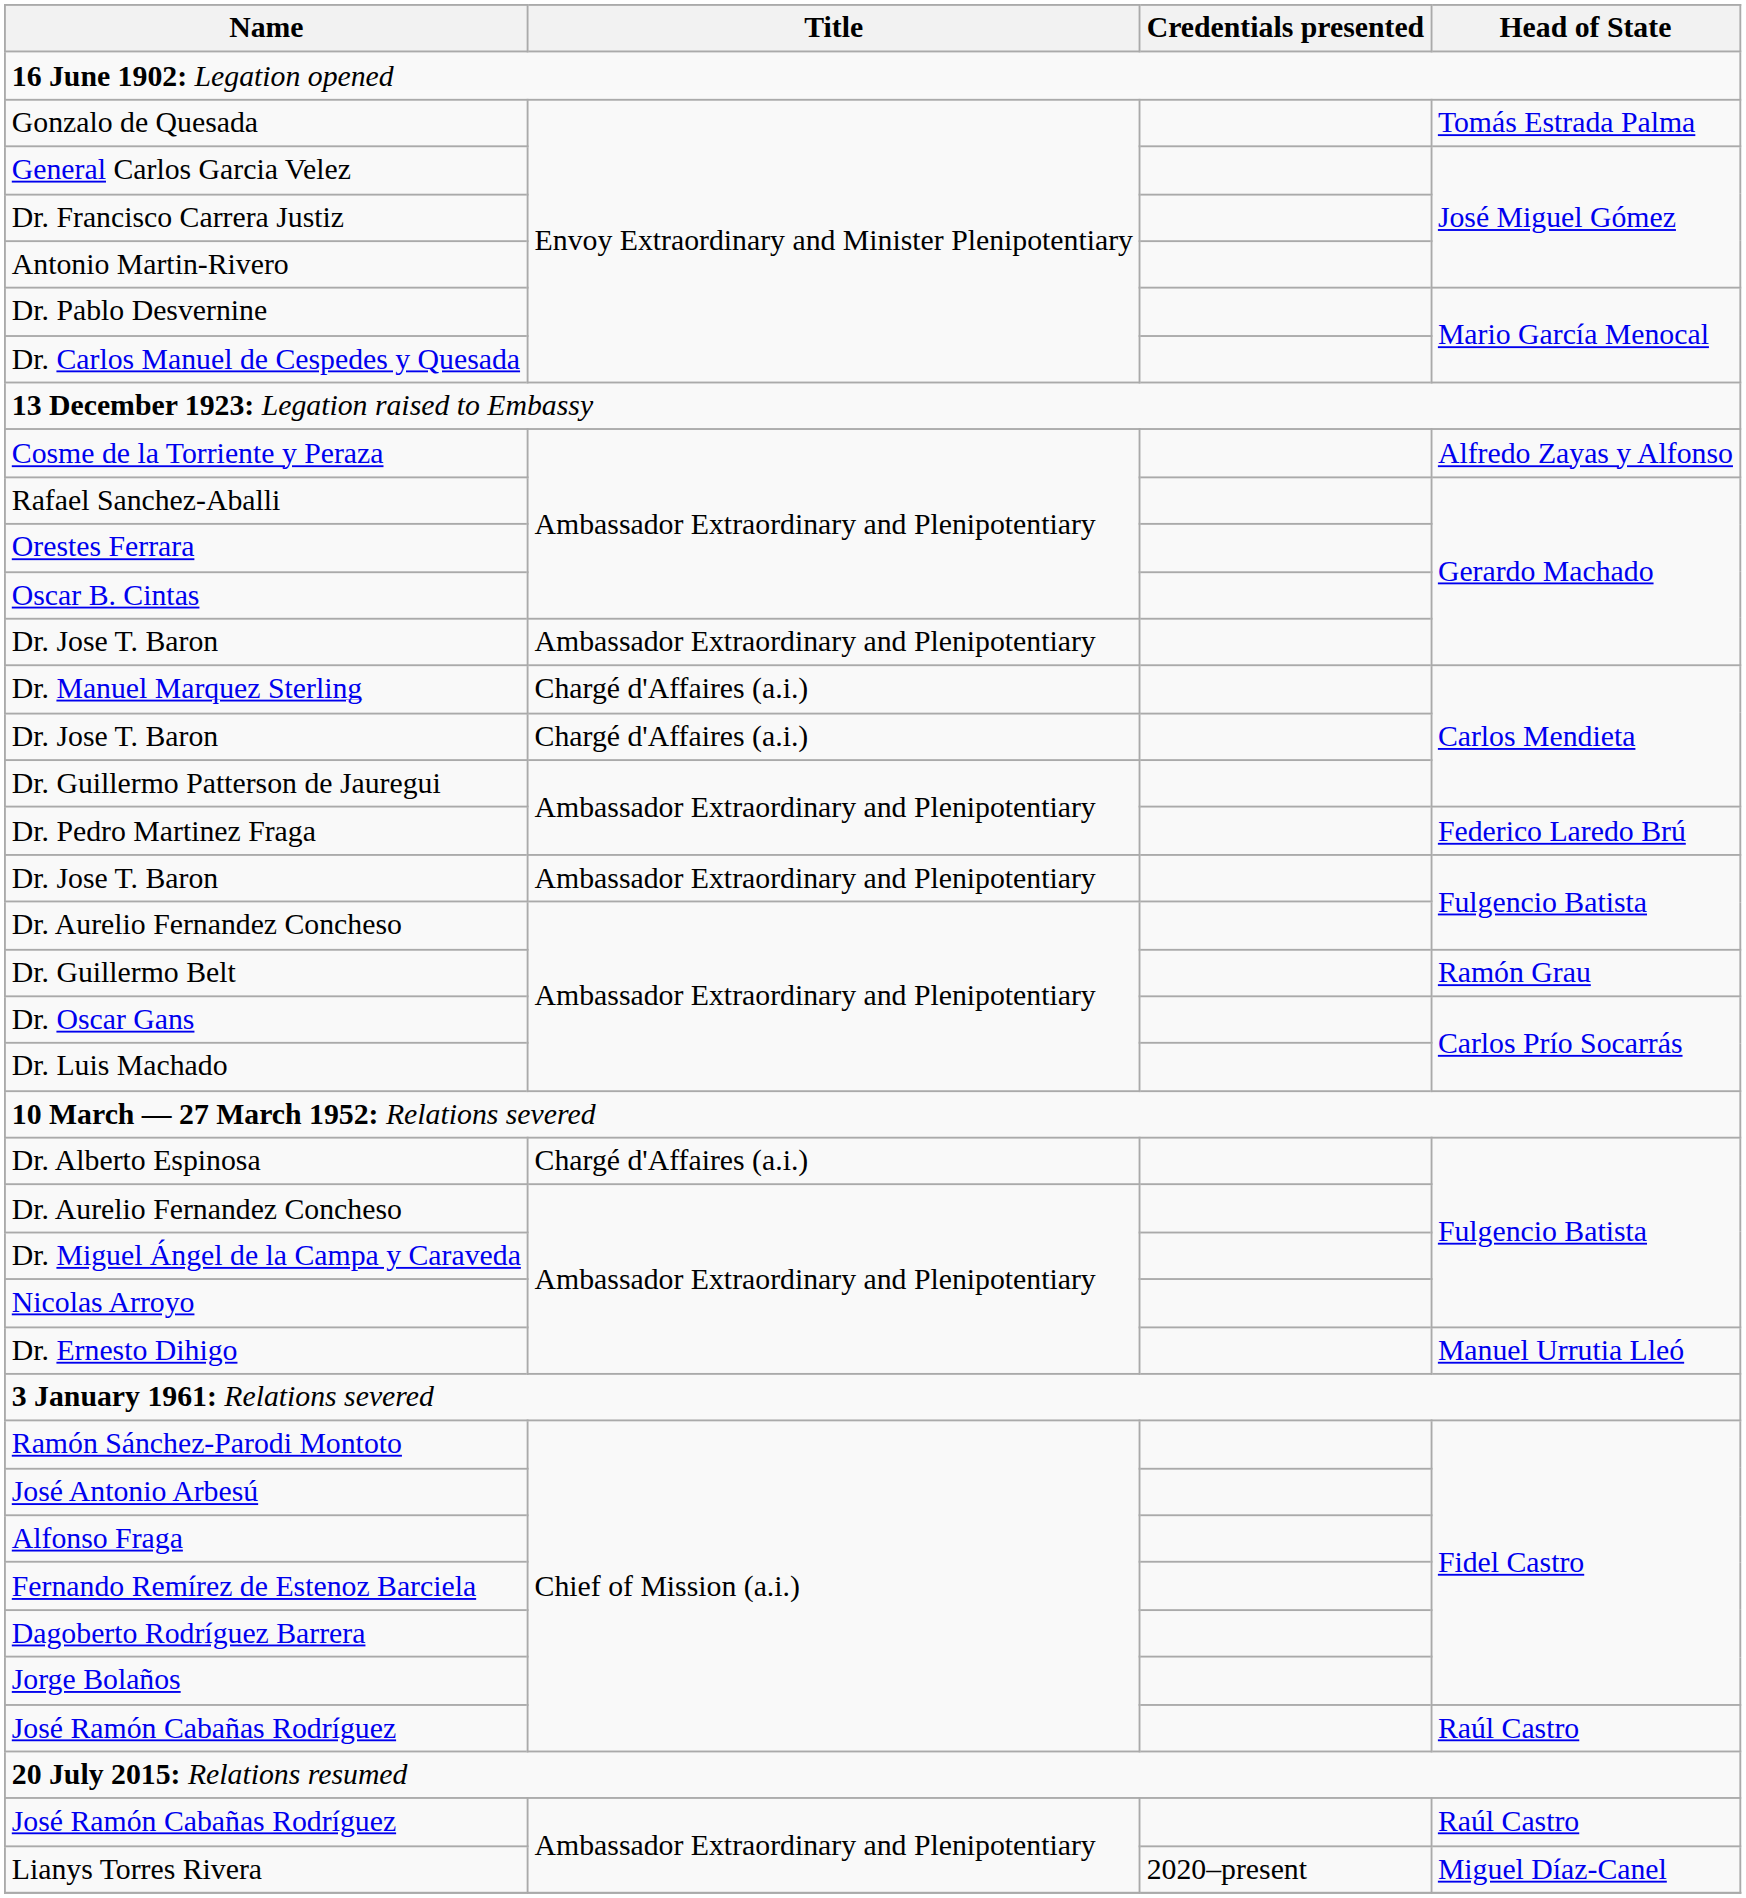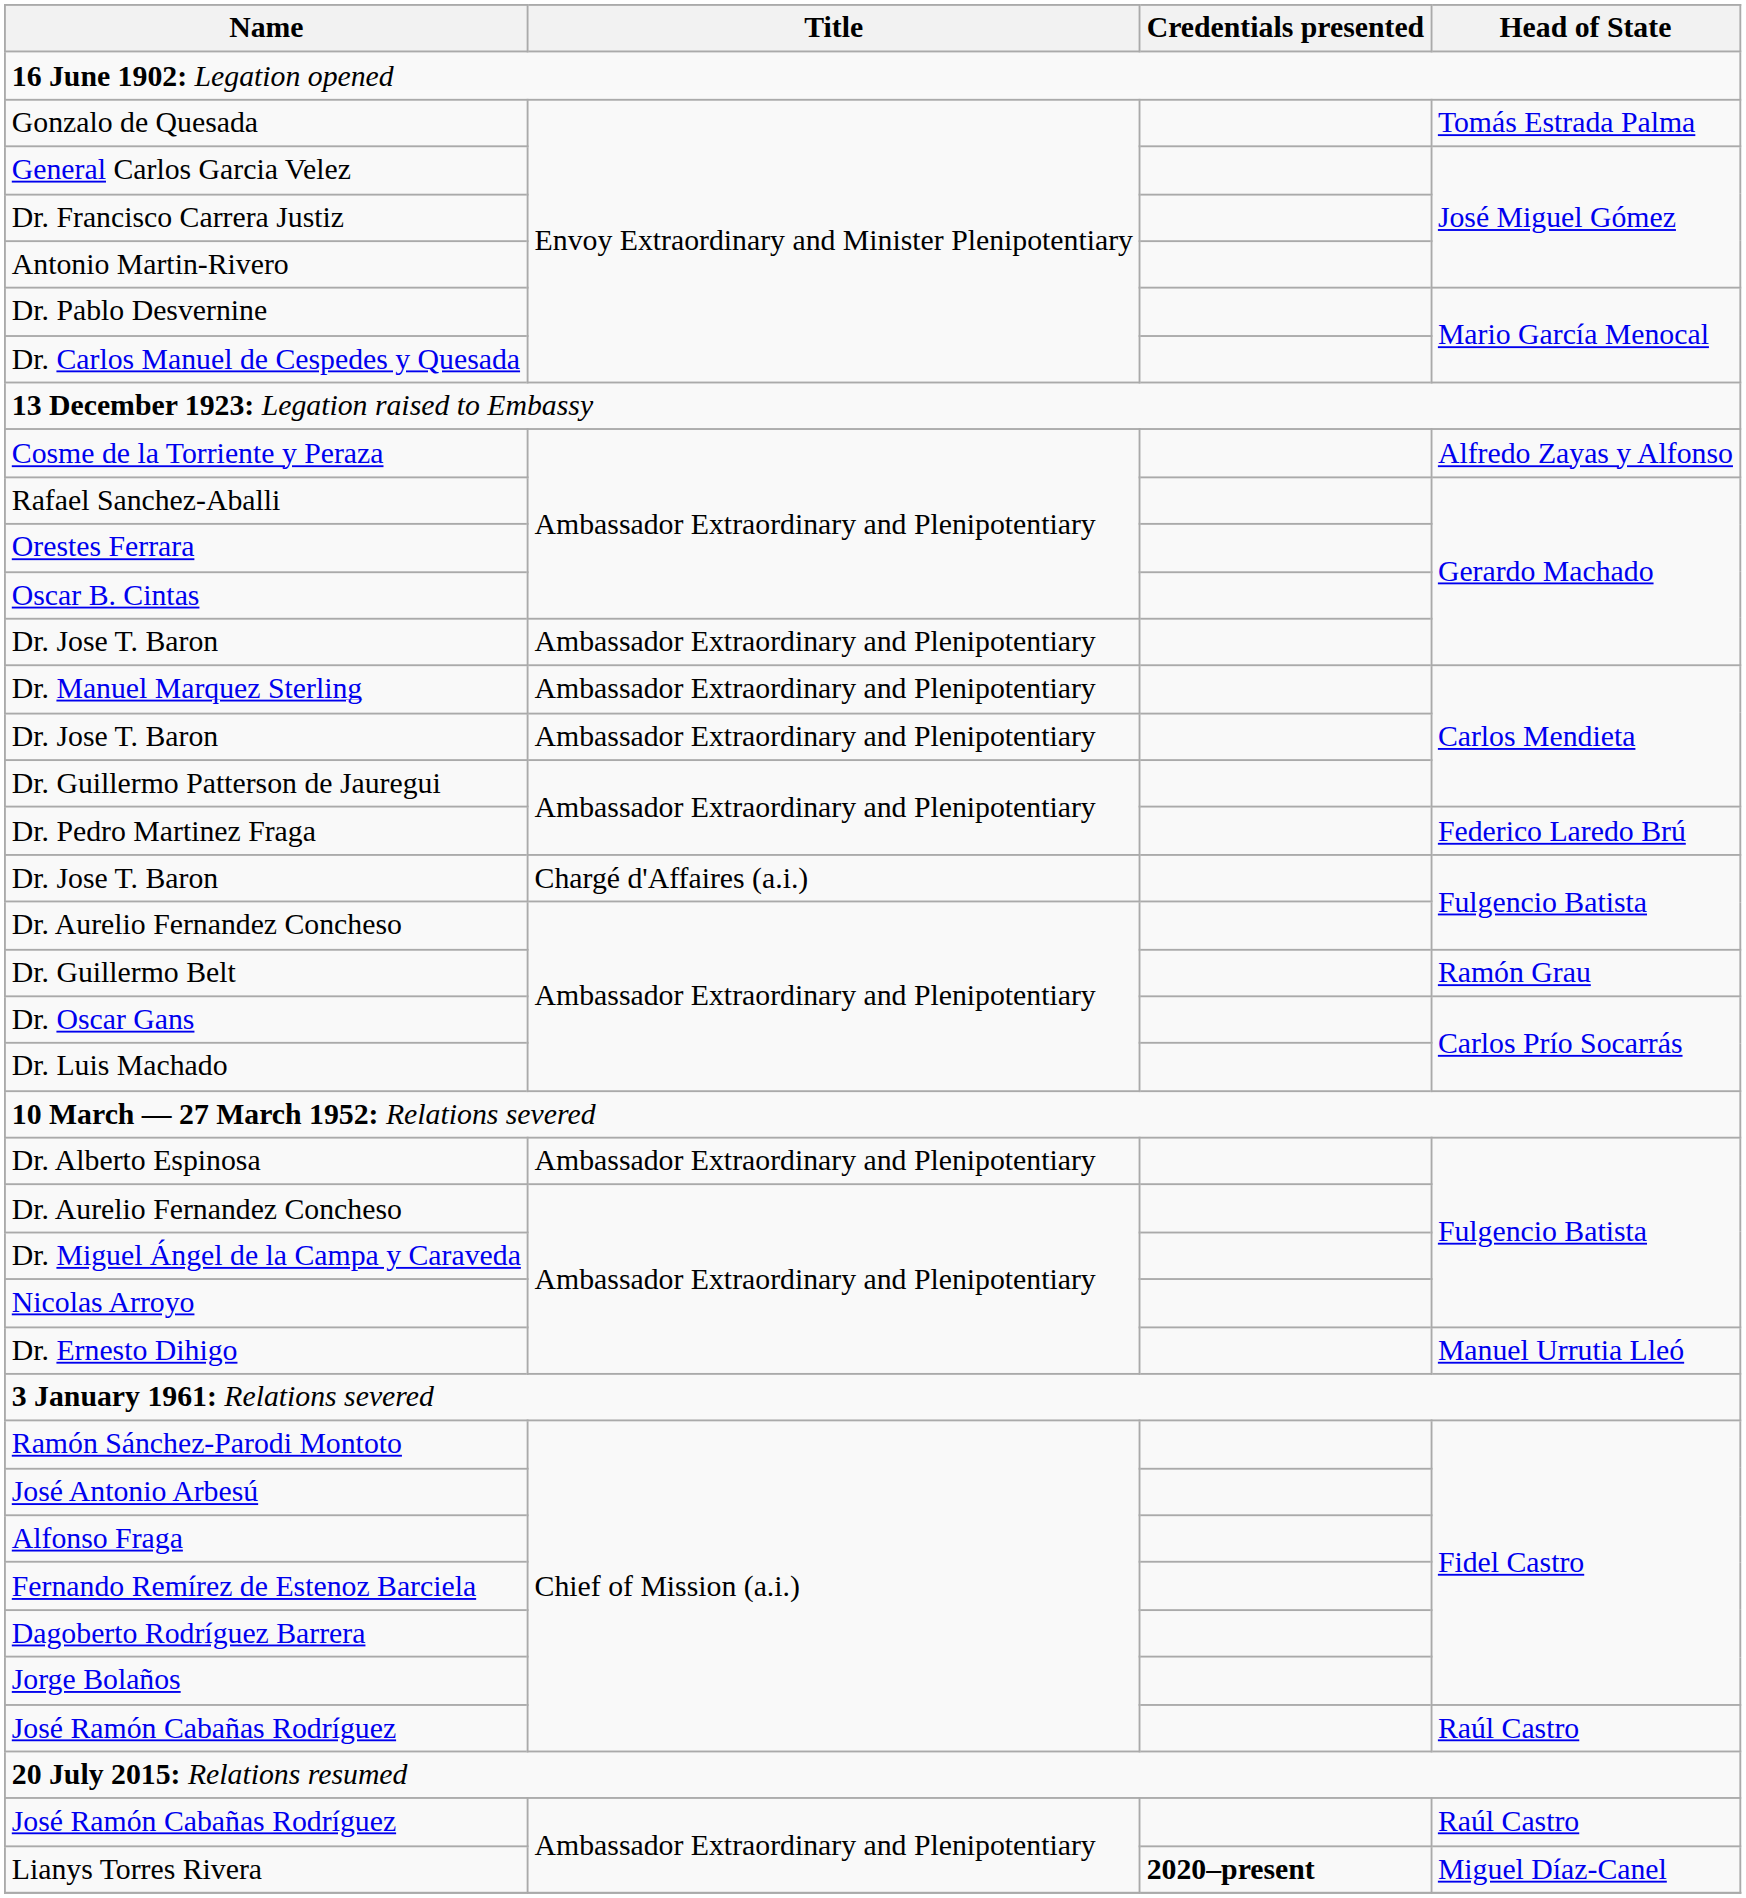Dr. Manuel Marquez Sterling | Title: Chargé d'Affaires (a.i.) -> Ambassador Extraordinary and Plenipotentiary
Dr. Jose T. Baron / Carlos Mendieta | Title: Chargé d'Affaires (a.i.) -> Ambassador Extraordinary and Plenipotentiary
Dr. Jose T. Baron / Fulgencio Batista | Title: Ambassador Extraordinary and Plenipotentiary -> Chargé d'Affaires (a.i.)
Dr. Alberto Espinosa | Title: Chargé d'Affaires (a.i.) -> Ambassador Extraordinary and Plenipotentiary
Lianys Torres Rivera | Credentials presented: normal -> bold
